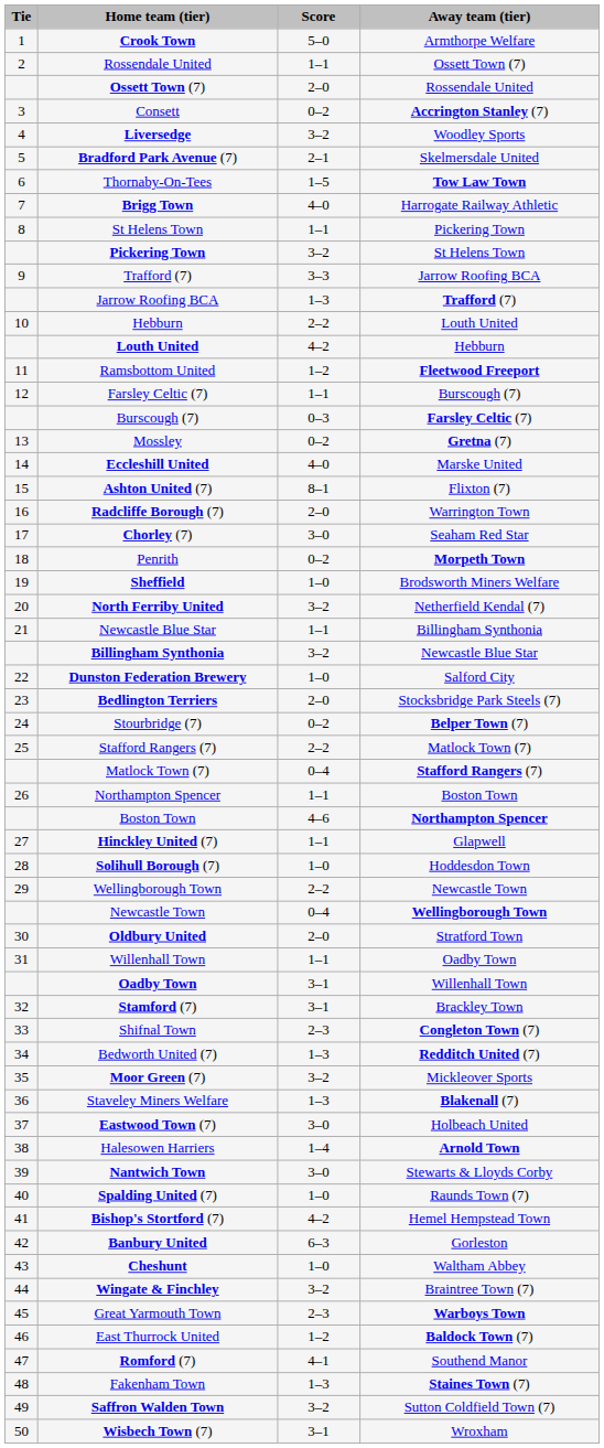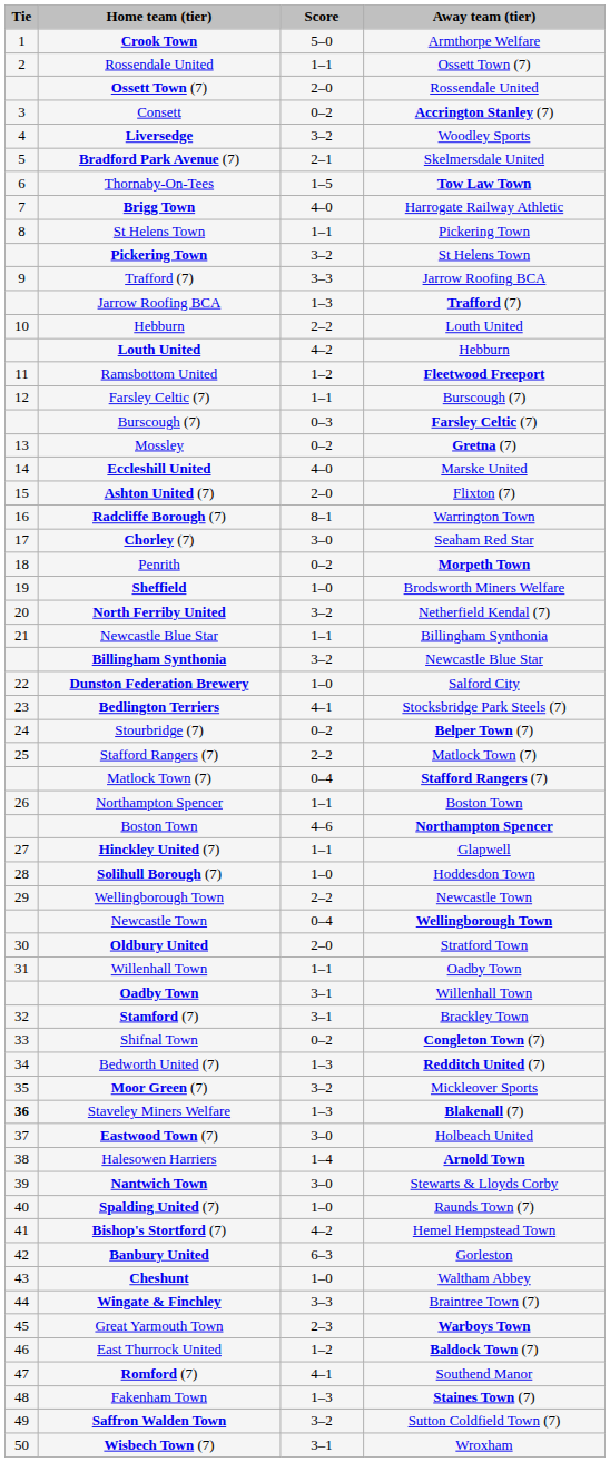Ashton United (7) | Score: 8–1 -> 2–0
Radcliffe Borough (7) | Score: 2–0 -> 8–1
Bedlington Terriers | Score: 2–0 -> 4–1
Shifnal Town | Score: 2–3 -> 0–2
Staveley Miners Welfare | Tie: normal -> bold
Wingate & Finchley | Score: 3–2 -> 3–3
